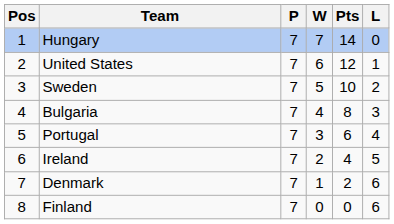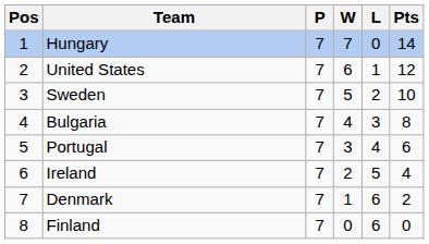columns swapped: L <-> Pts
